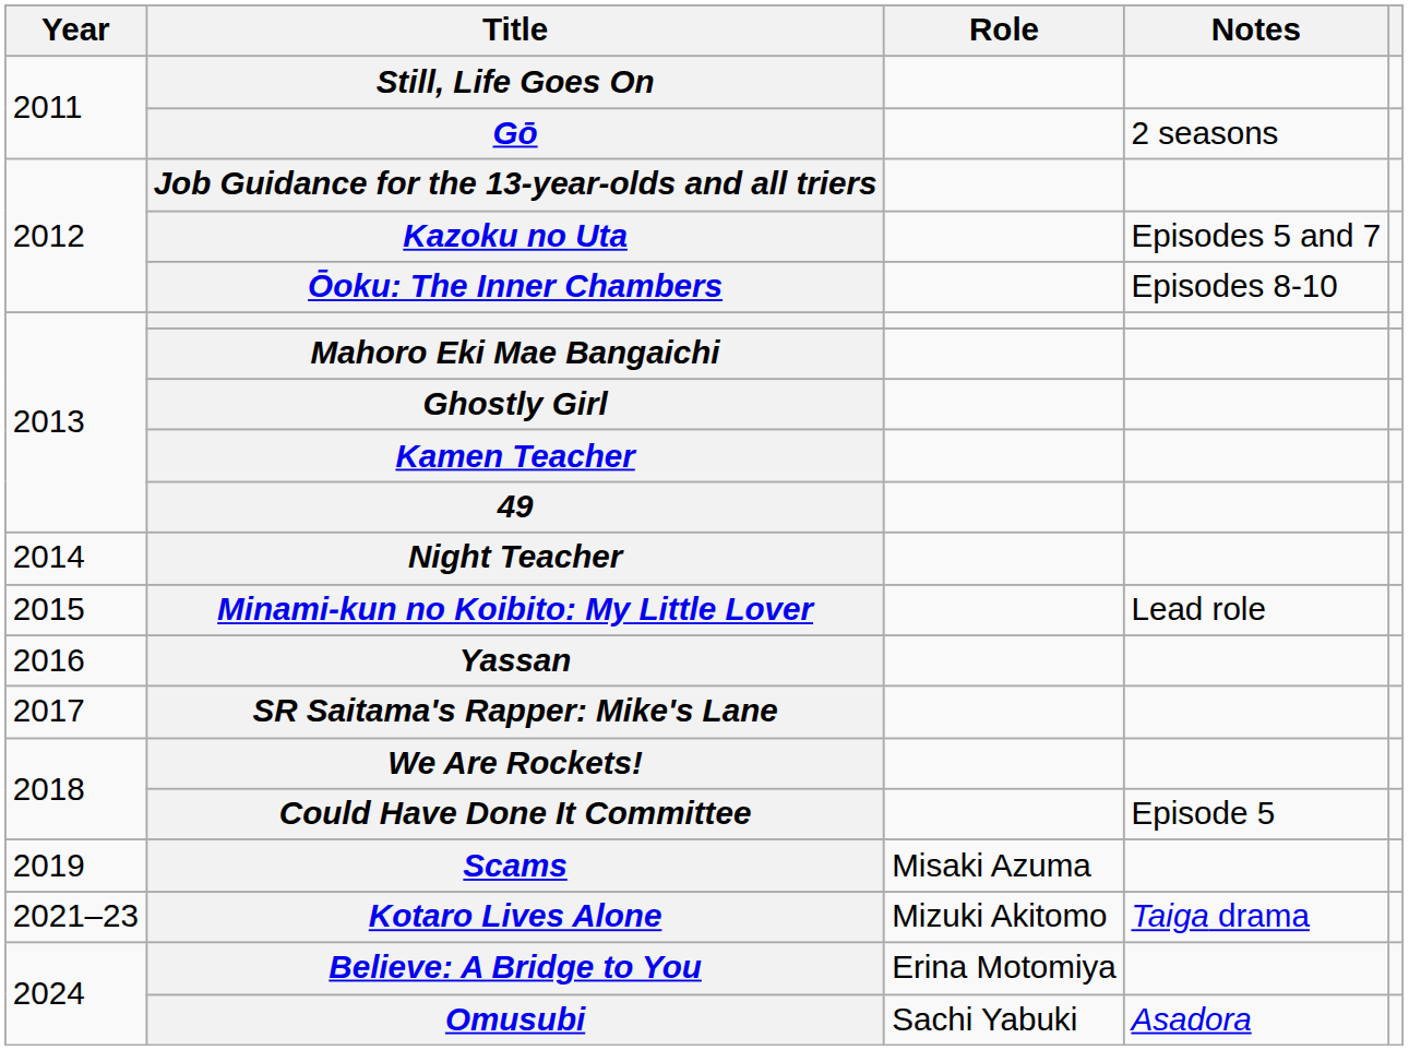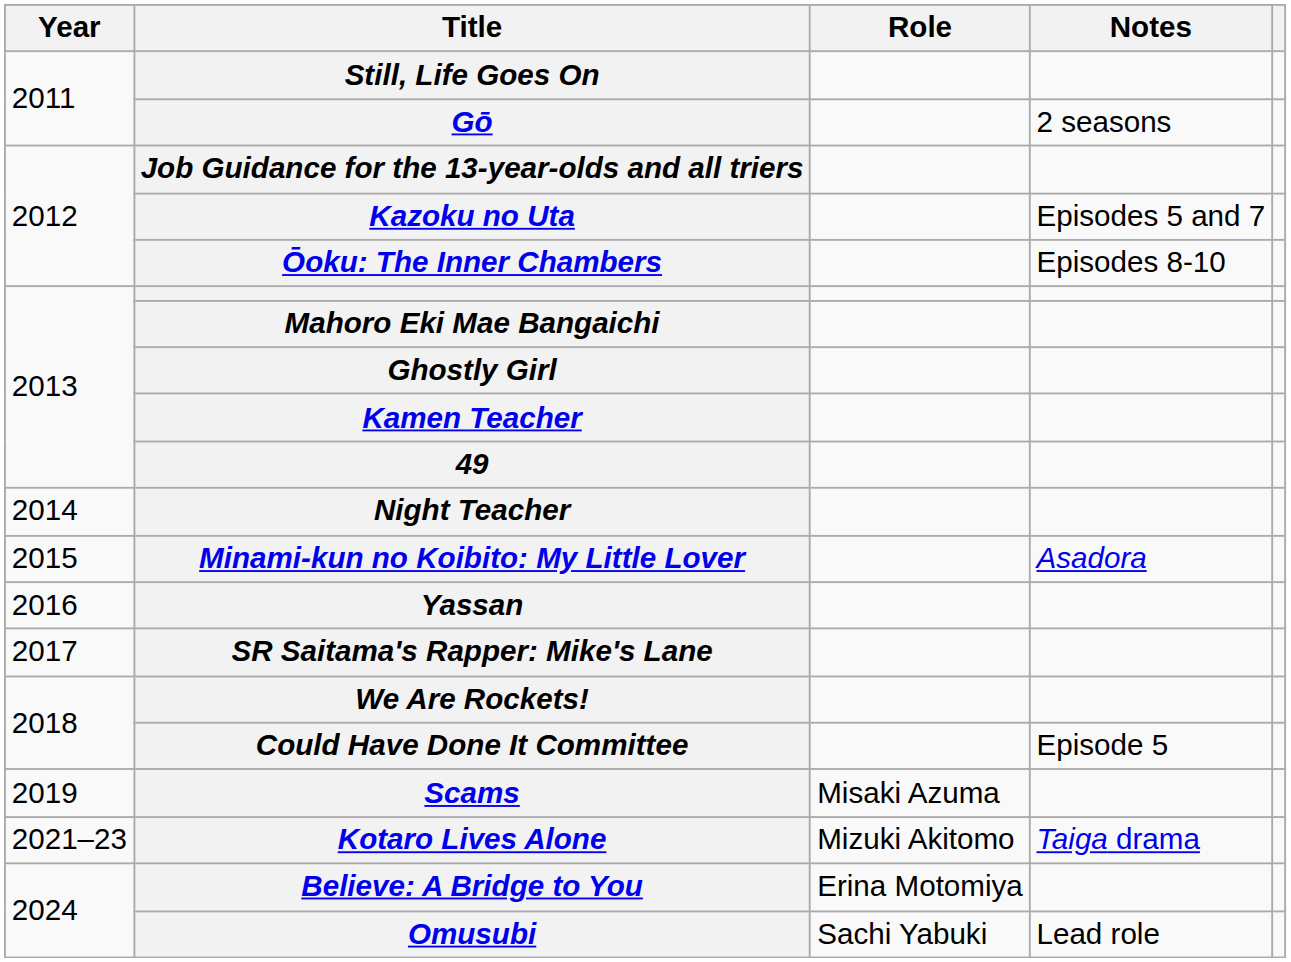Minami-kun no Koibito: My Little Lover | Notes: Lead role -> Asadora
Omusubi | Notes: Asadora -> Lead role
